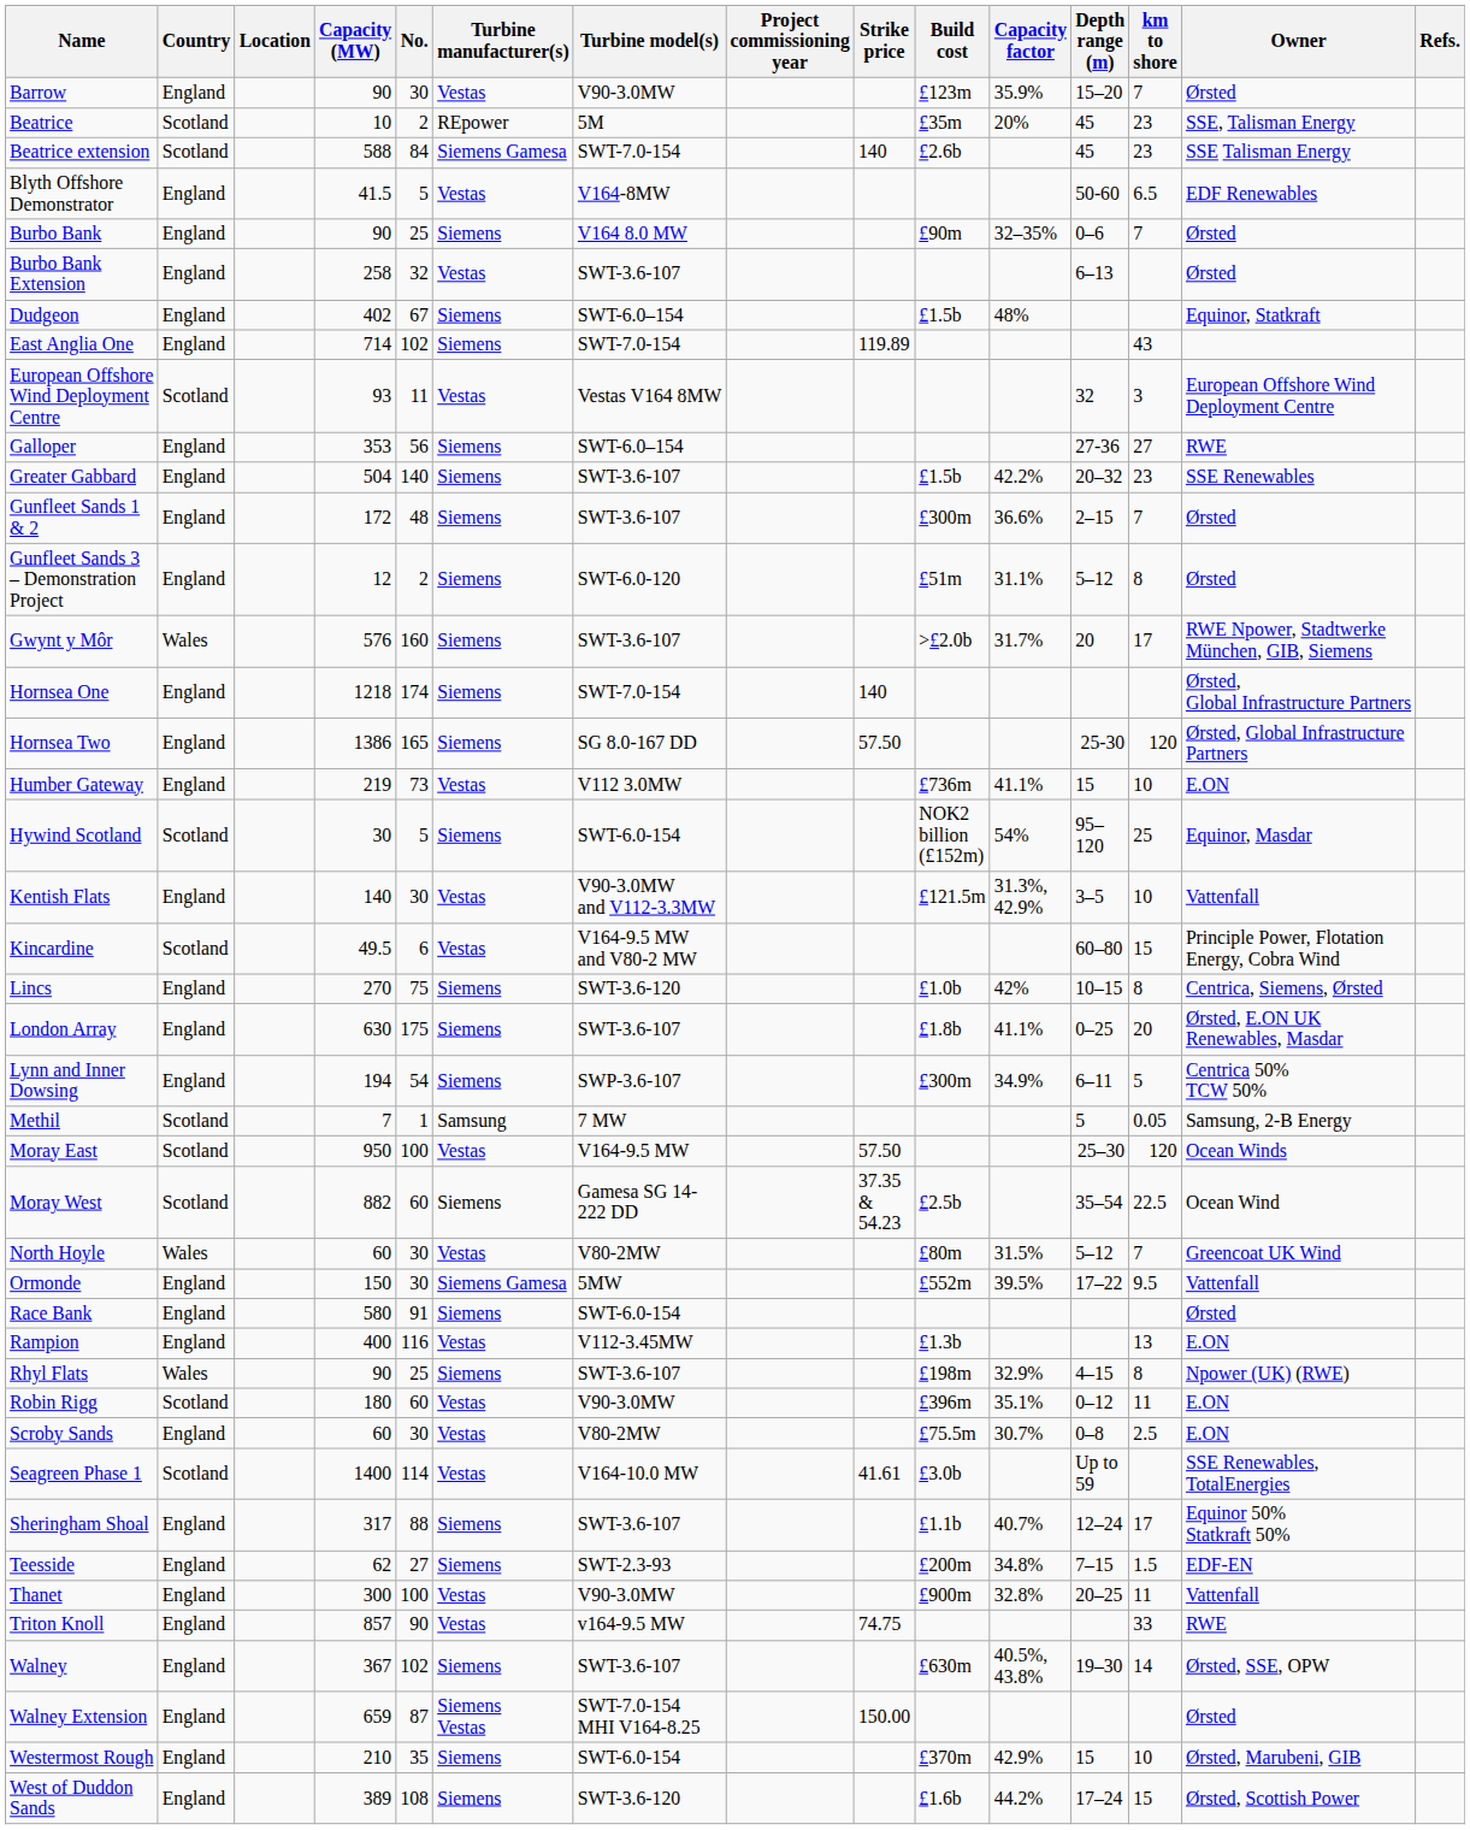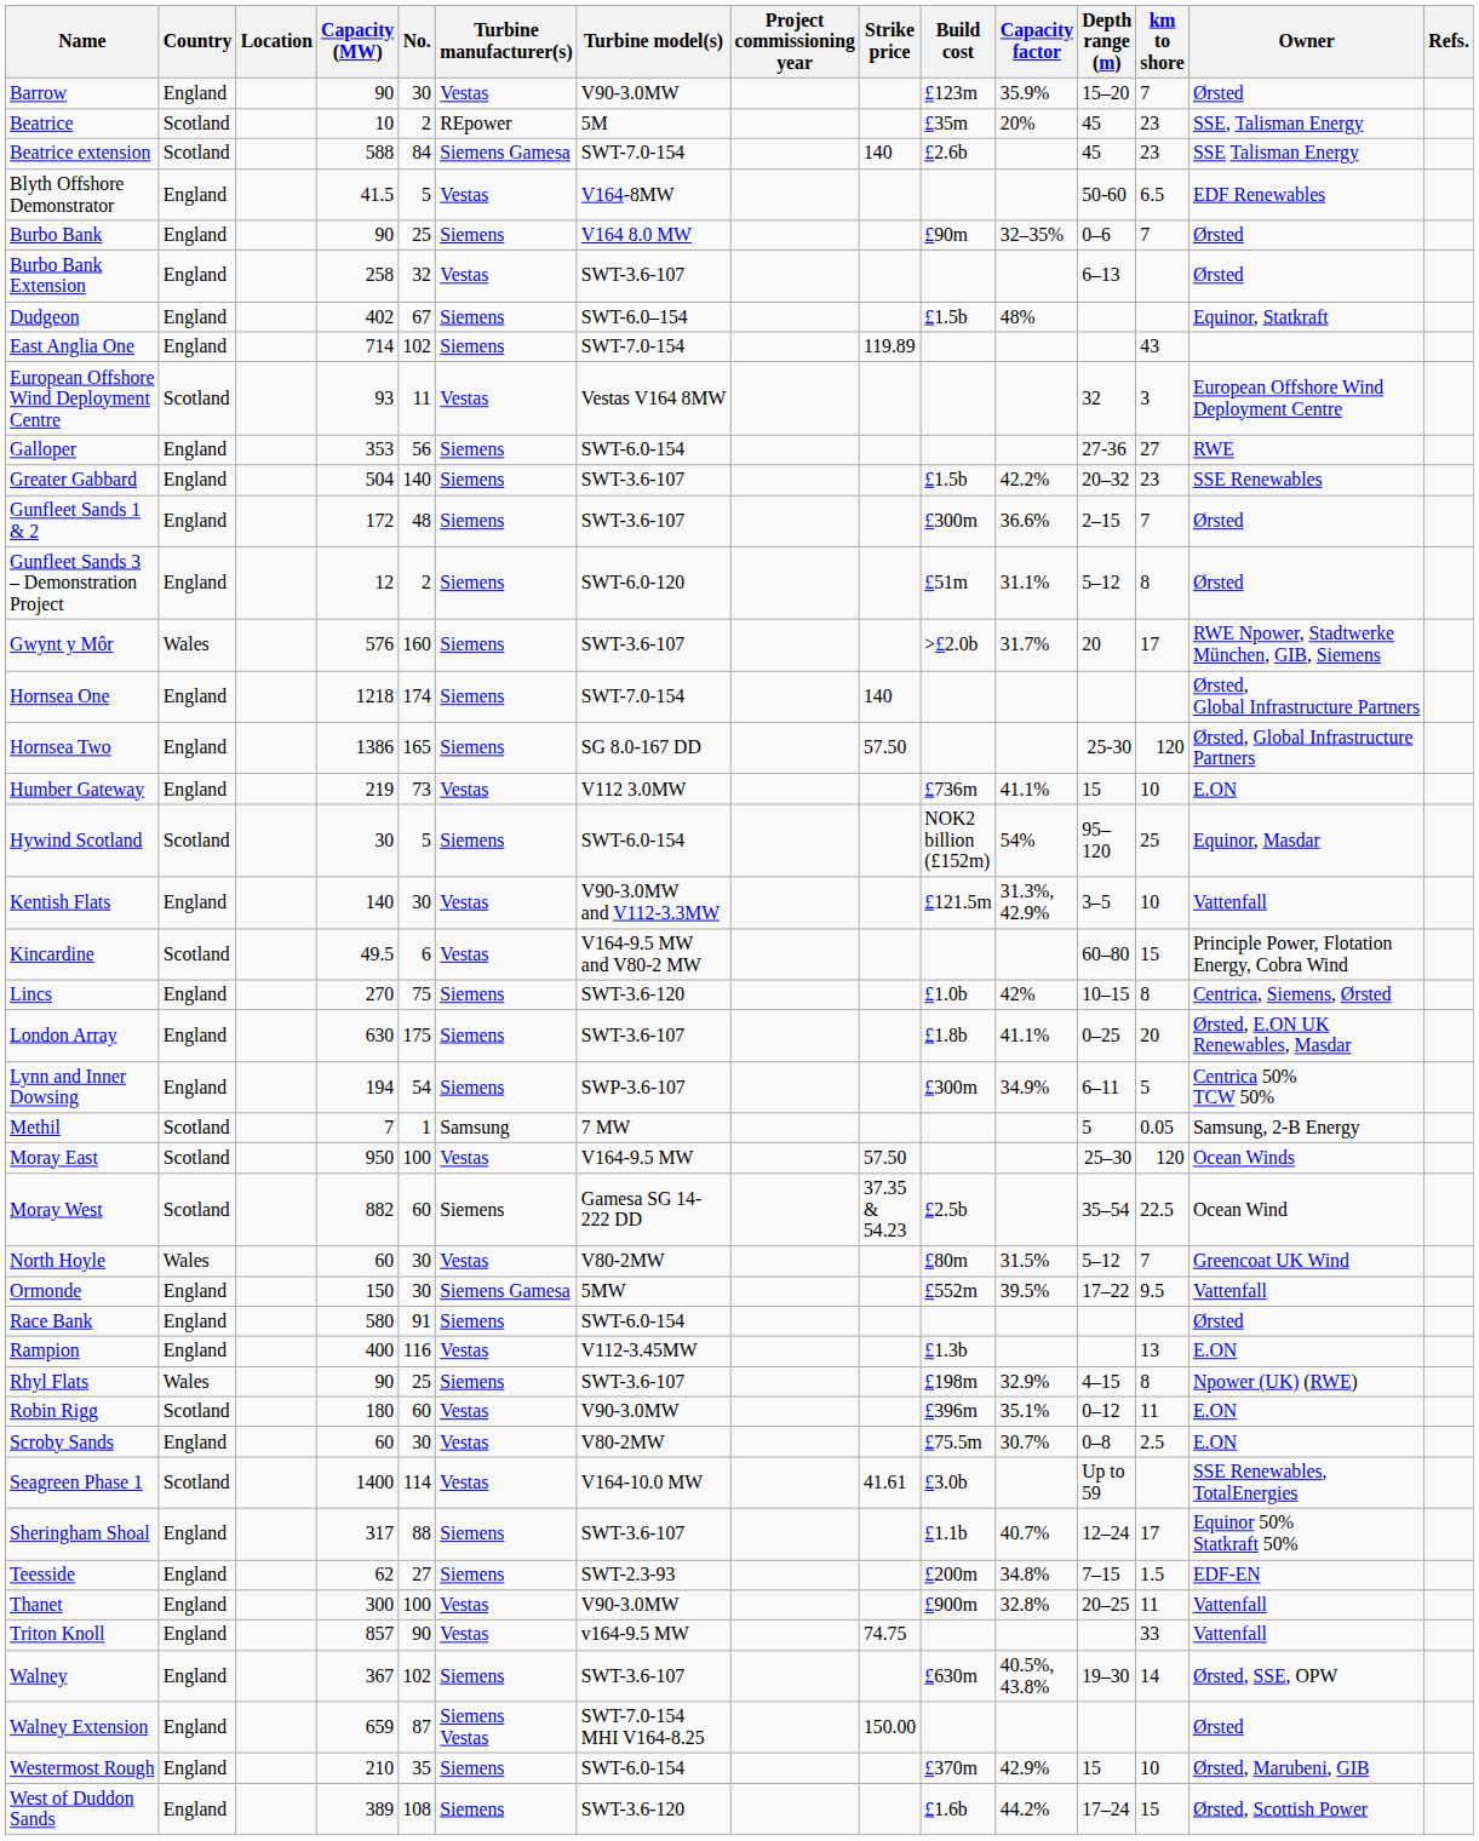Galloper | Turbine model(s): SWT-6.0–154 -> SWT-6.0-154
Triton Knoll | Owner: RWE -> Vattenfall
